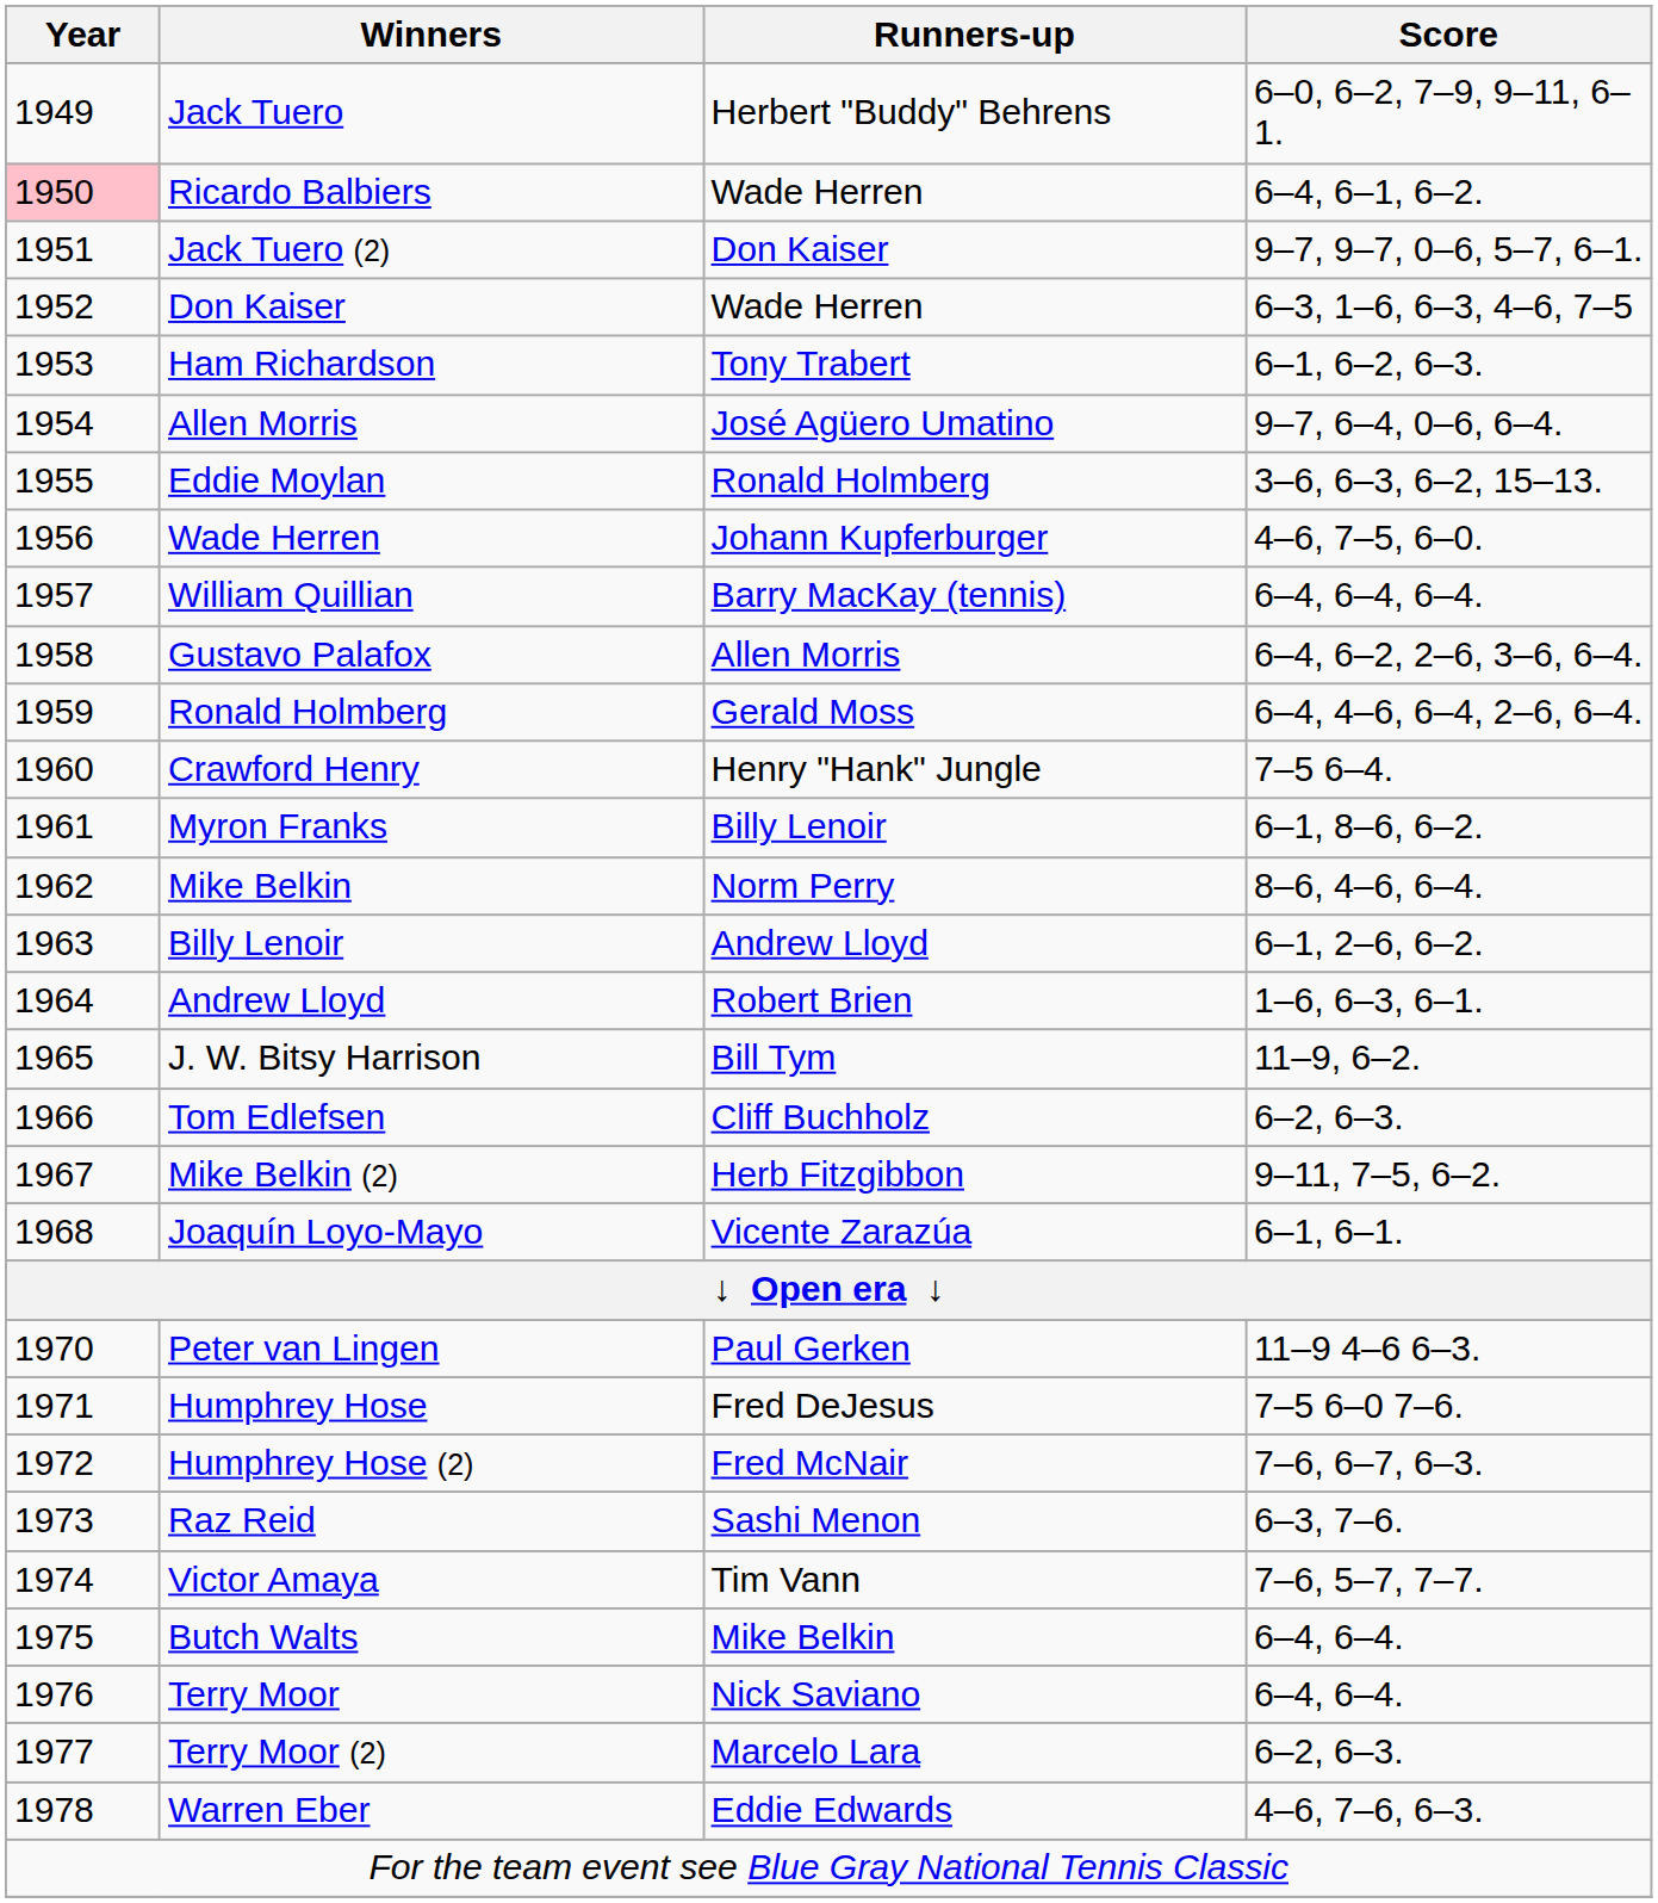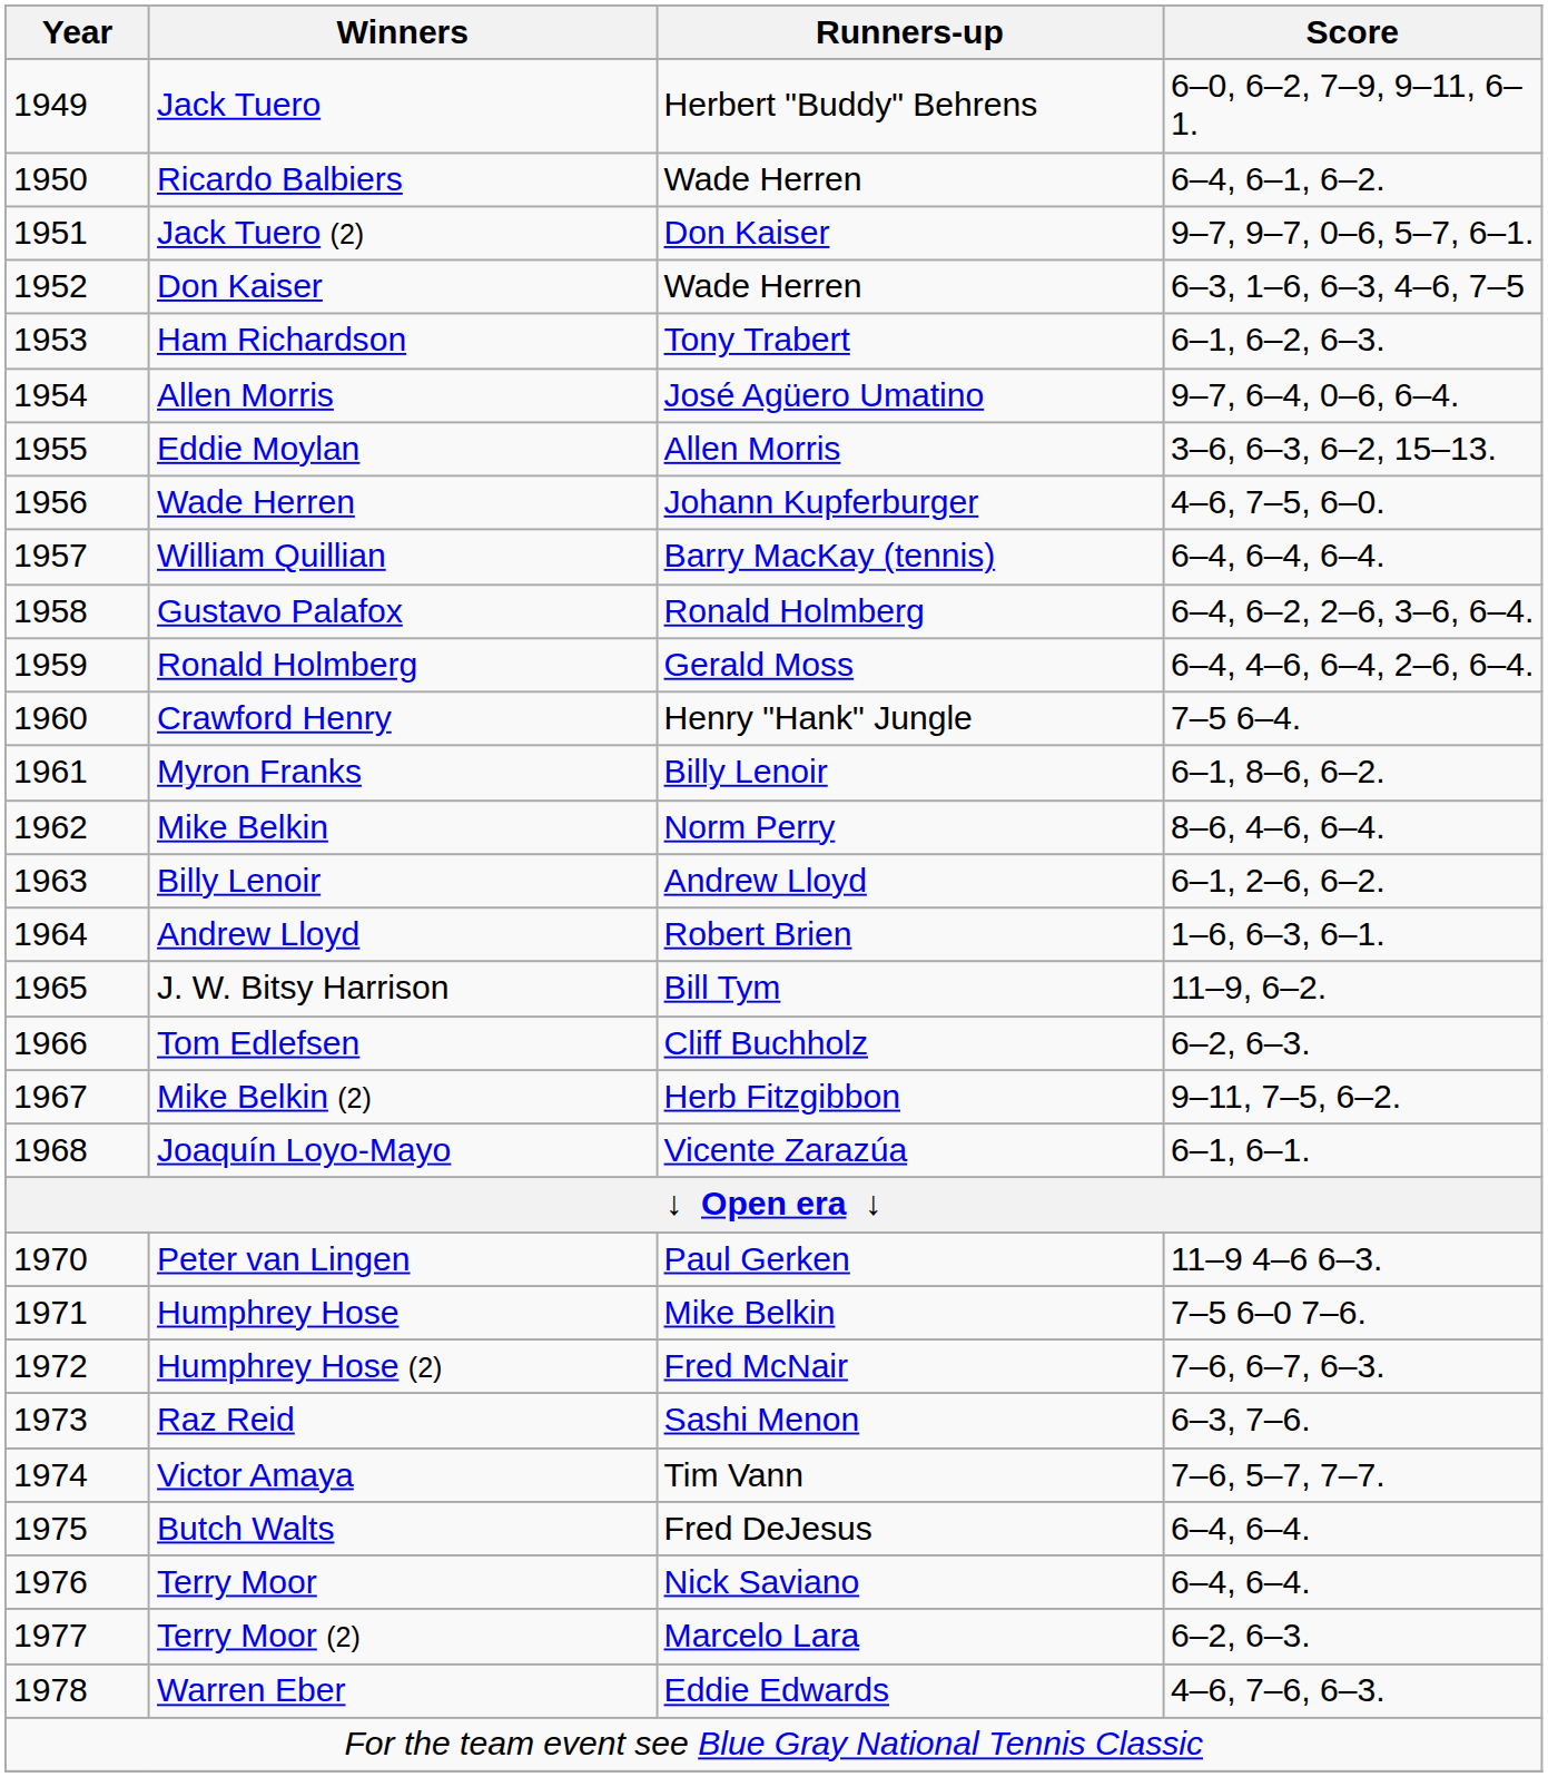Ricardo Balbiers | Year: pink background -> no background
Eddie Moylan | Runners-up: Ronald Holmberg -> Allen Morris
Gustavo Palafox | Runners-up: Allen Morris -> Ronald Holmberg
Humphrey Hose | Runners-up: Fred DeJesus -> Mike Belkin
Butch Walts | Runners-up: Mike Belkin -> Fred DeJesus
